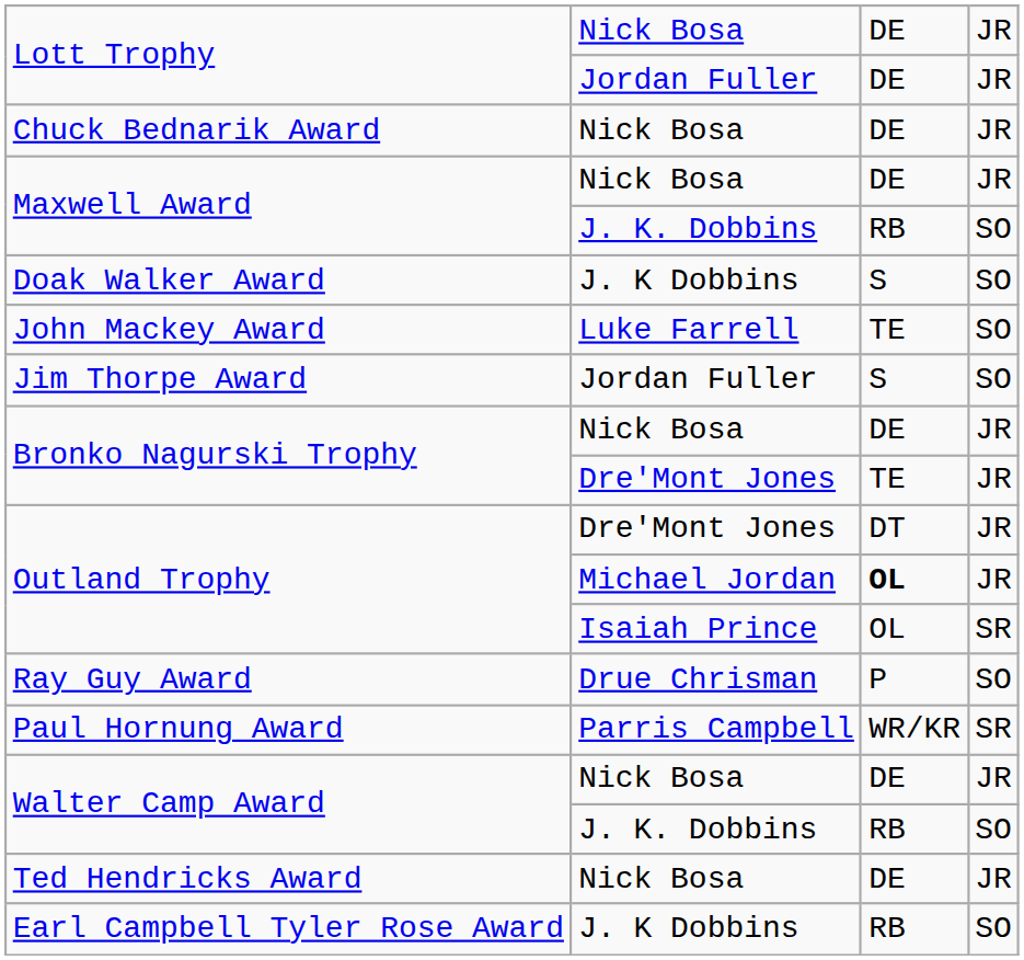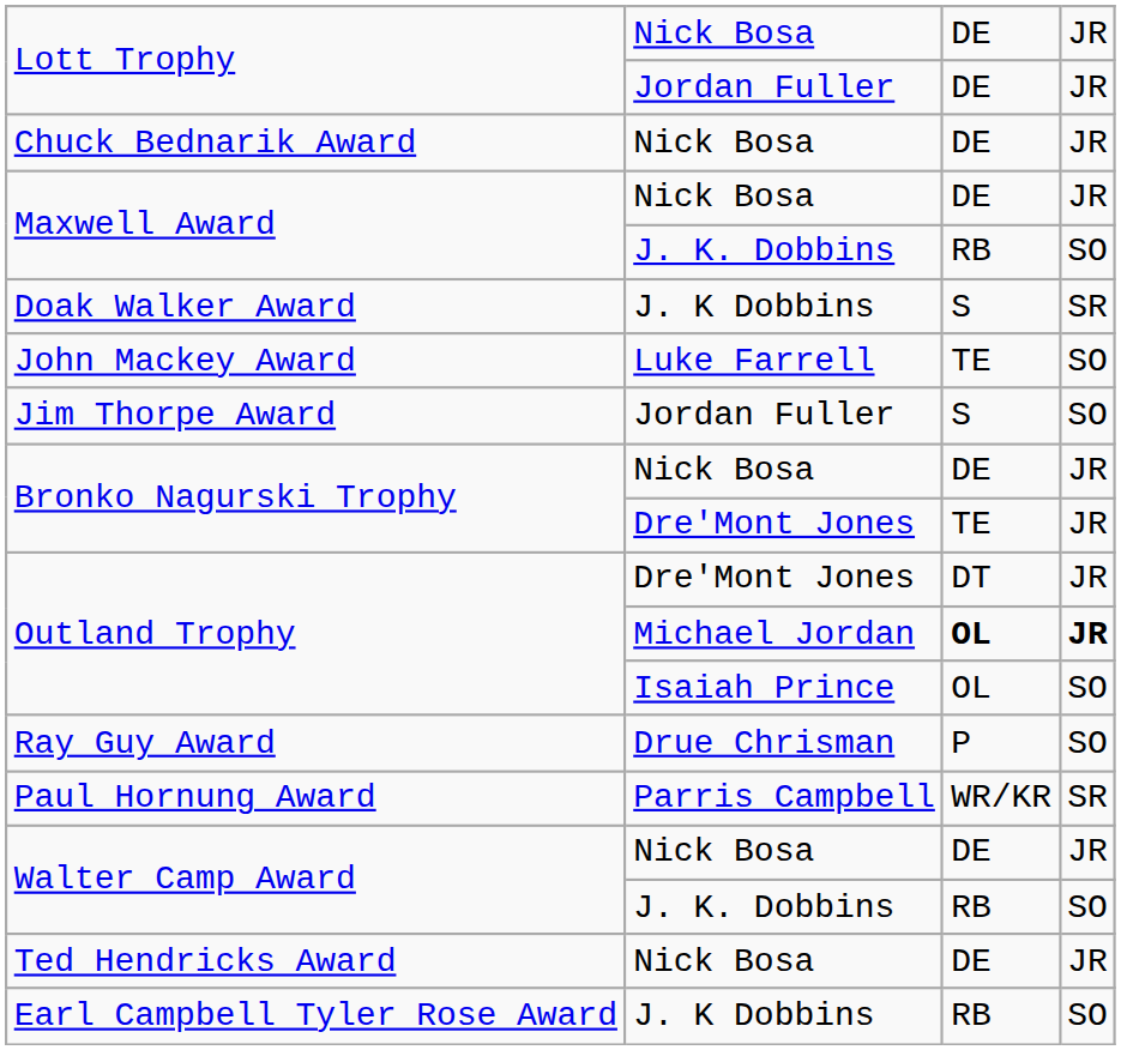Doak Walker Award | column 4: SO -> SR
Outland Trophy / Michael Jordan | column 4: normal -> bold
Outland Trophy / Isaiah Prince | column 4: SR -> SO
